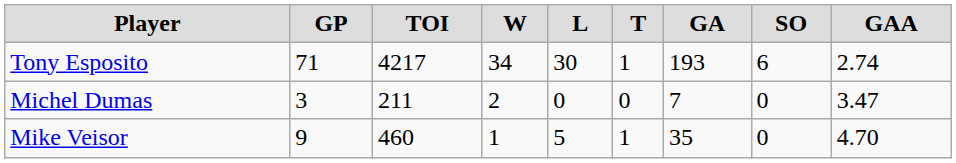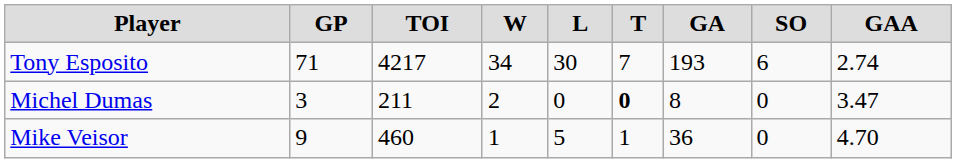Tony Esposito | T: 1 -> 7
Michel Dumas | T: normal -> bold
Michel Dumas | GA: 7 -> 8
Mike Veisor | GA: 35 -> 36
